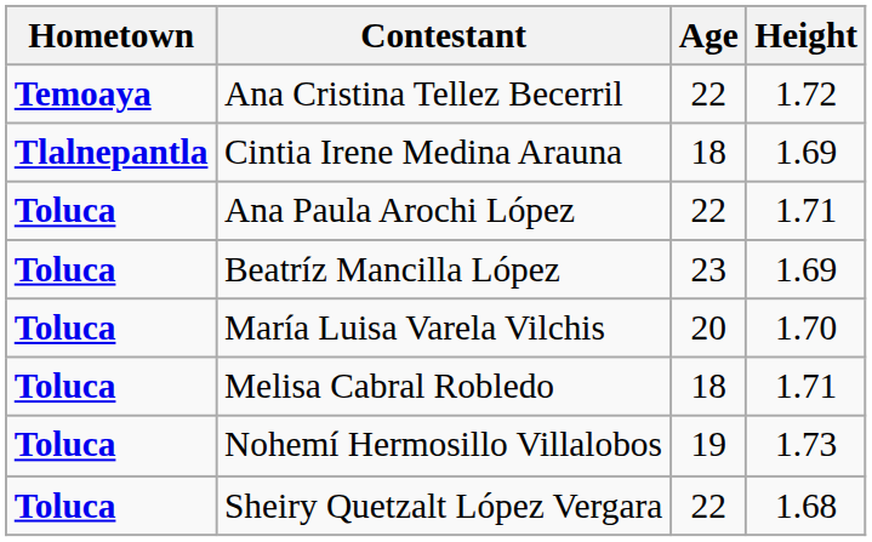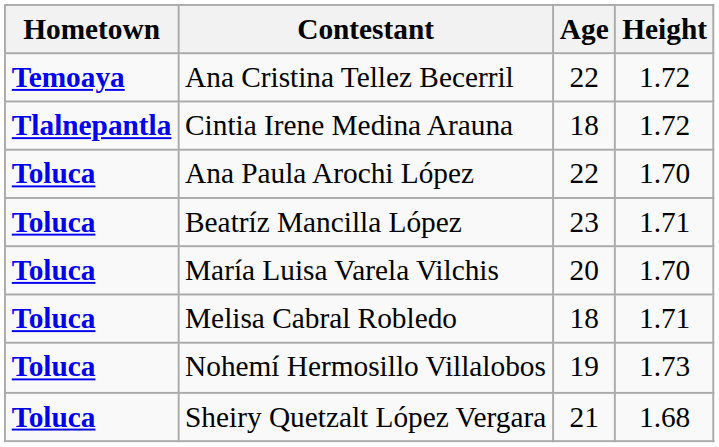Cintia Irene Medina Arauna | Height: 1.69 -> 1.72
Ana Paula Arochi López | Height: 1.71 -> 1.70
Beatríz Mancilla López | Height: 1.69 -> 1.71
Sheiry Quetzalt López Vergara | Age: 22 -> 21
